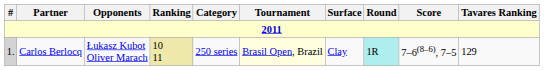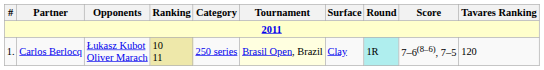Carlos Berlocq | #: lightgrey background -> no background
Carlos Berlocq | Tavares Ranking: 129 -> 120
